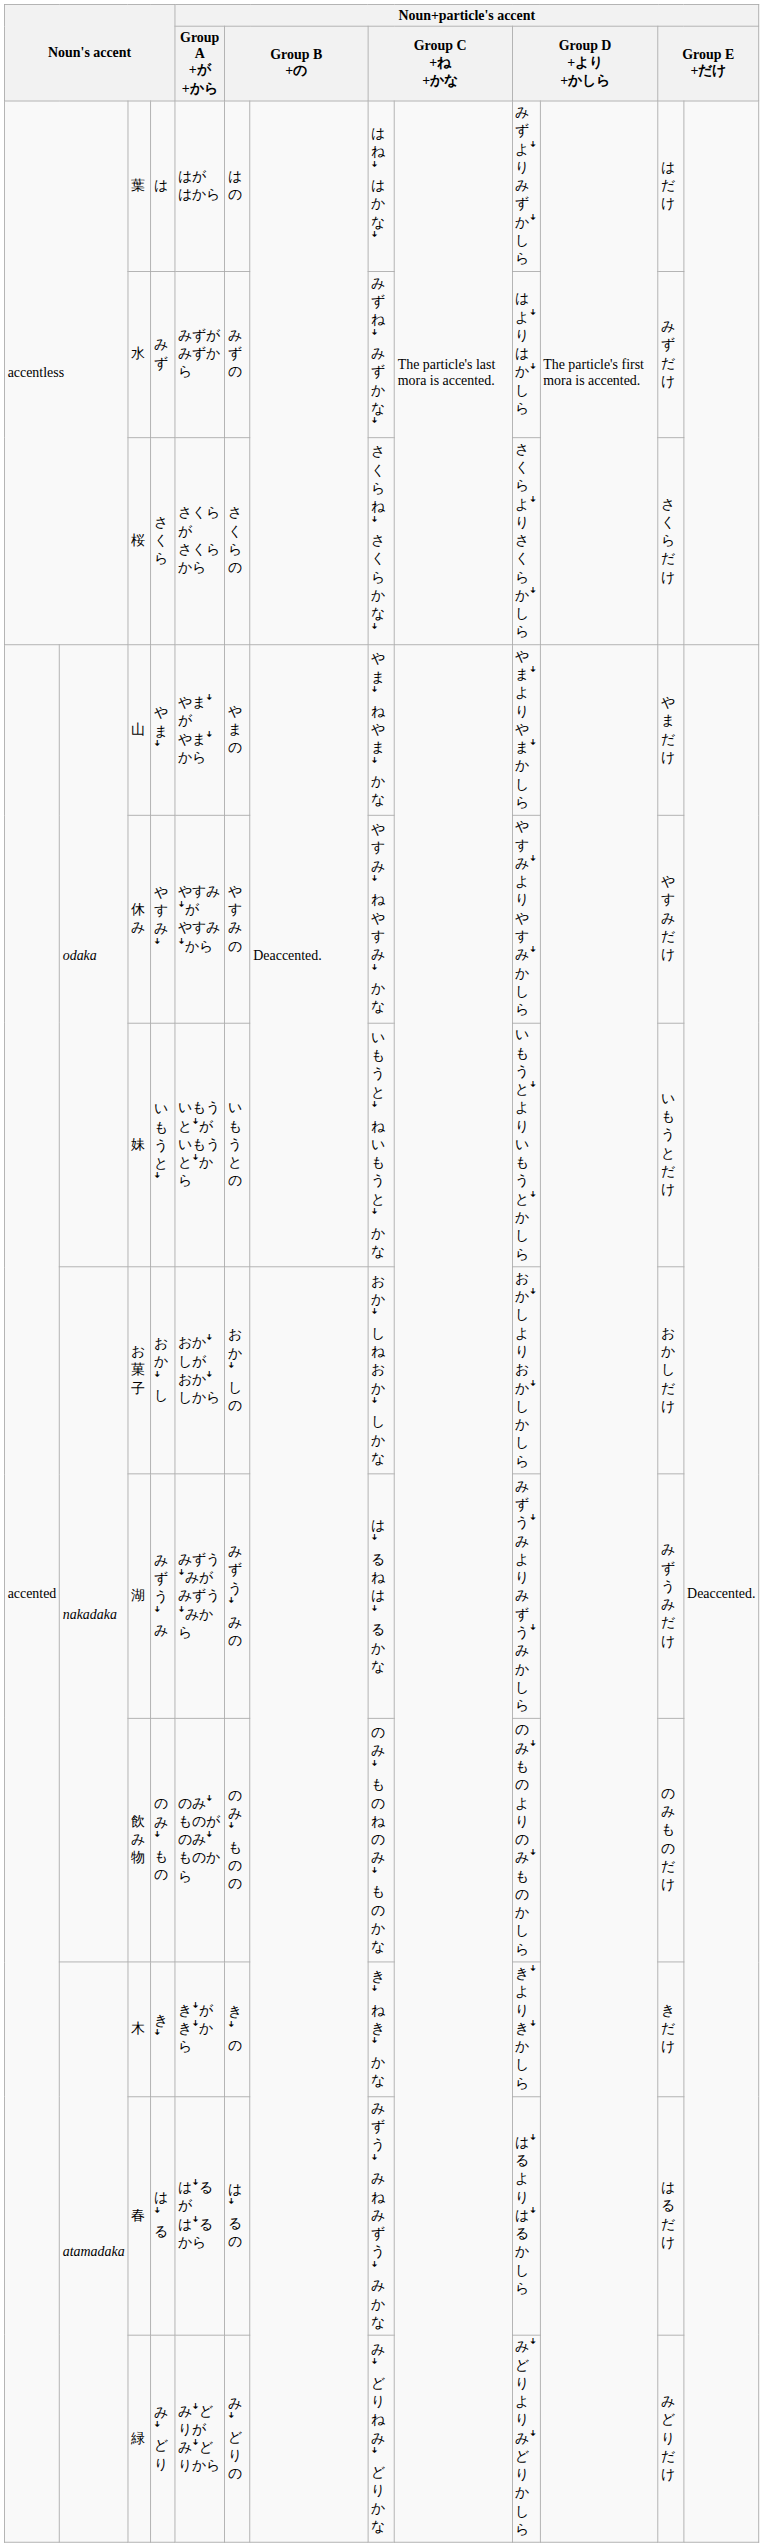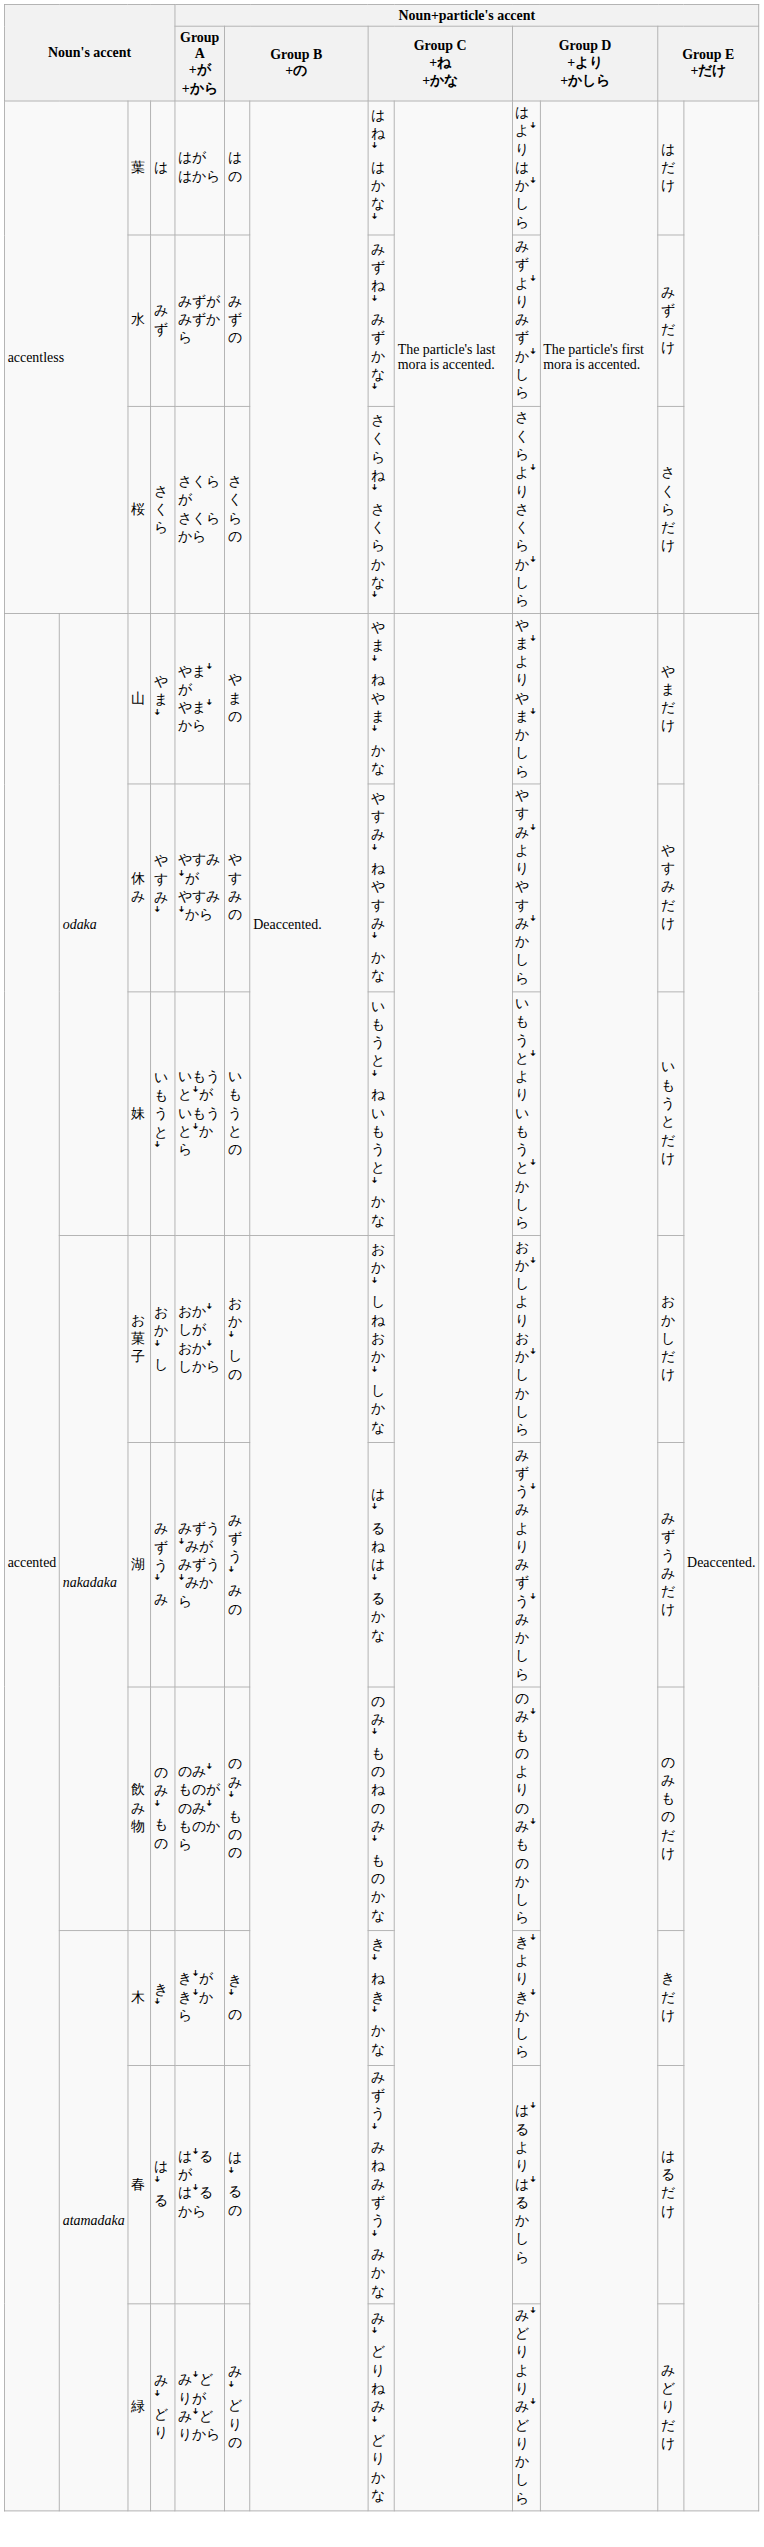は | column 10: みずよꜜり みずかꜜしら -> はよꜜり はかꜜしら
みず | column 10: はよꜜり はかꜜしら -> みずよꜜり みずかꜜしら
